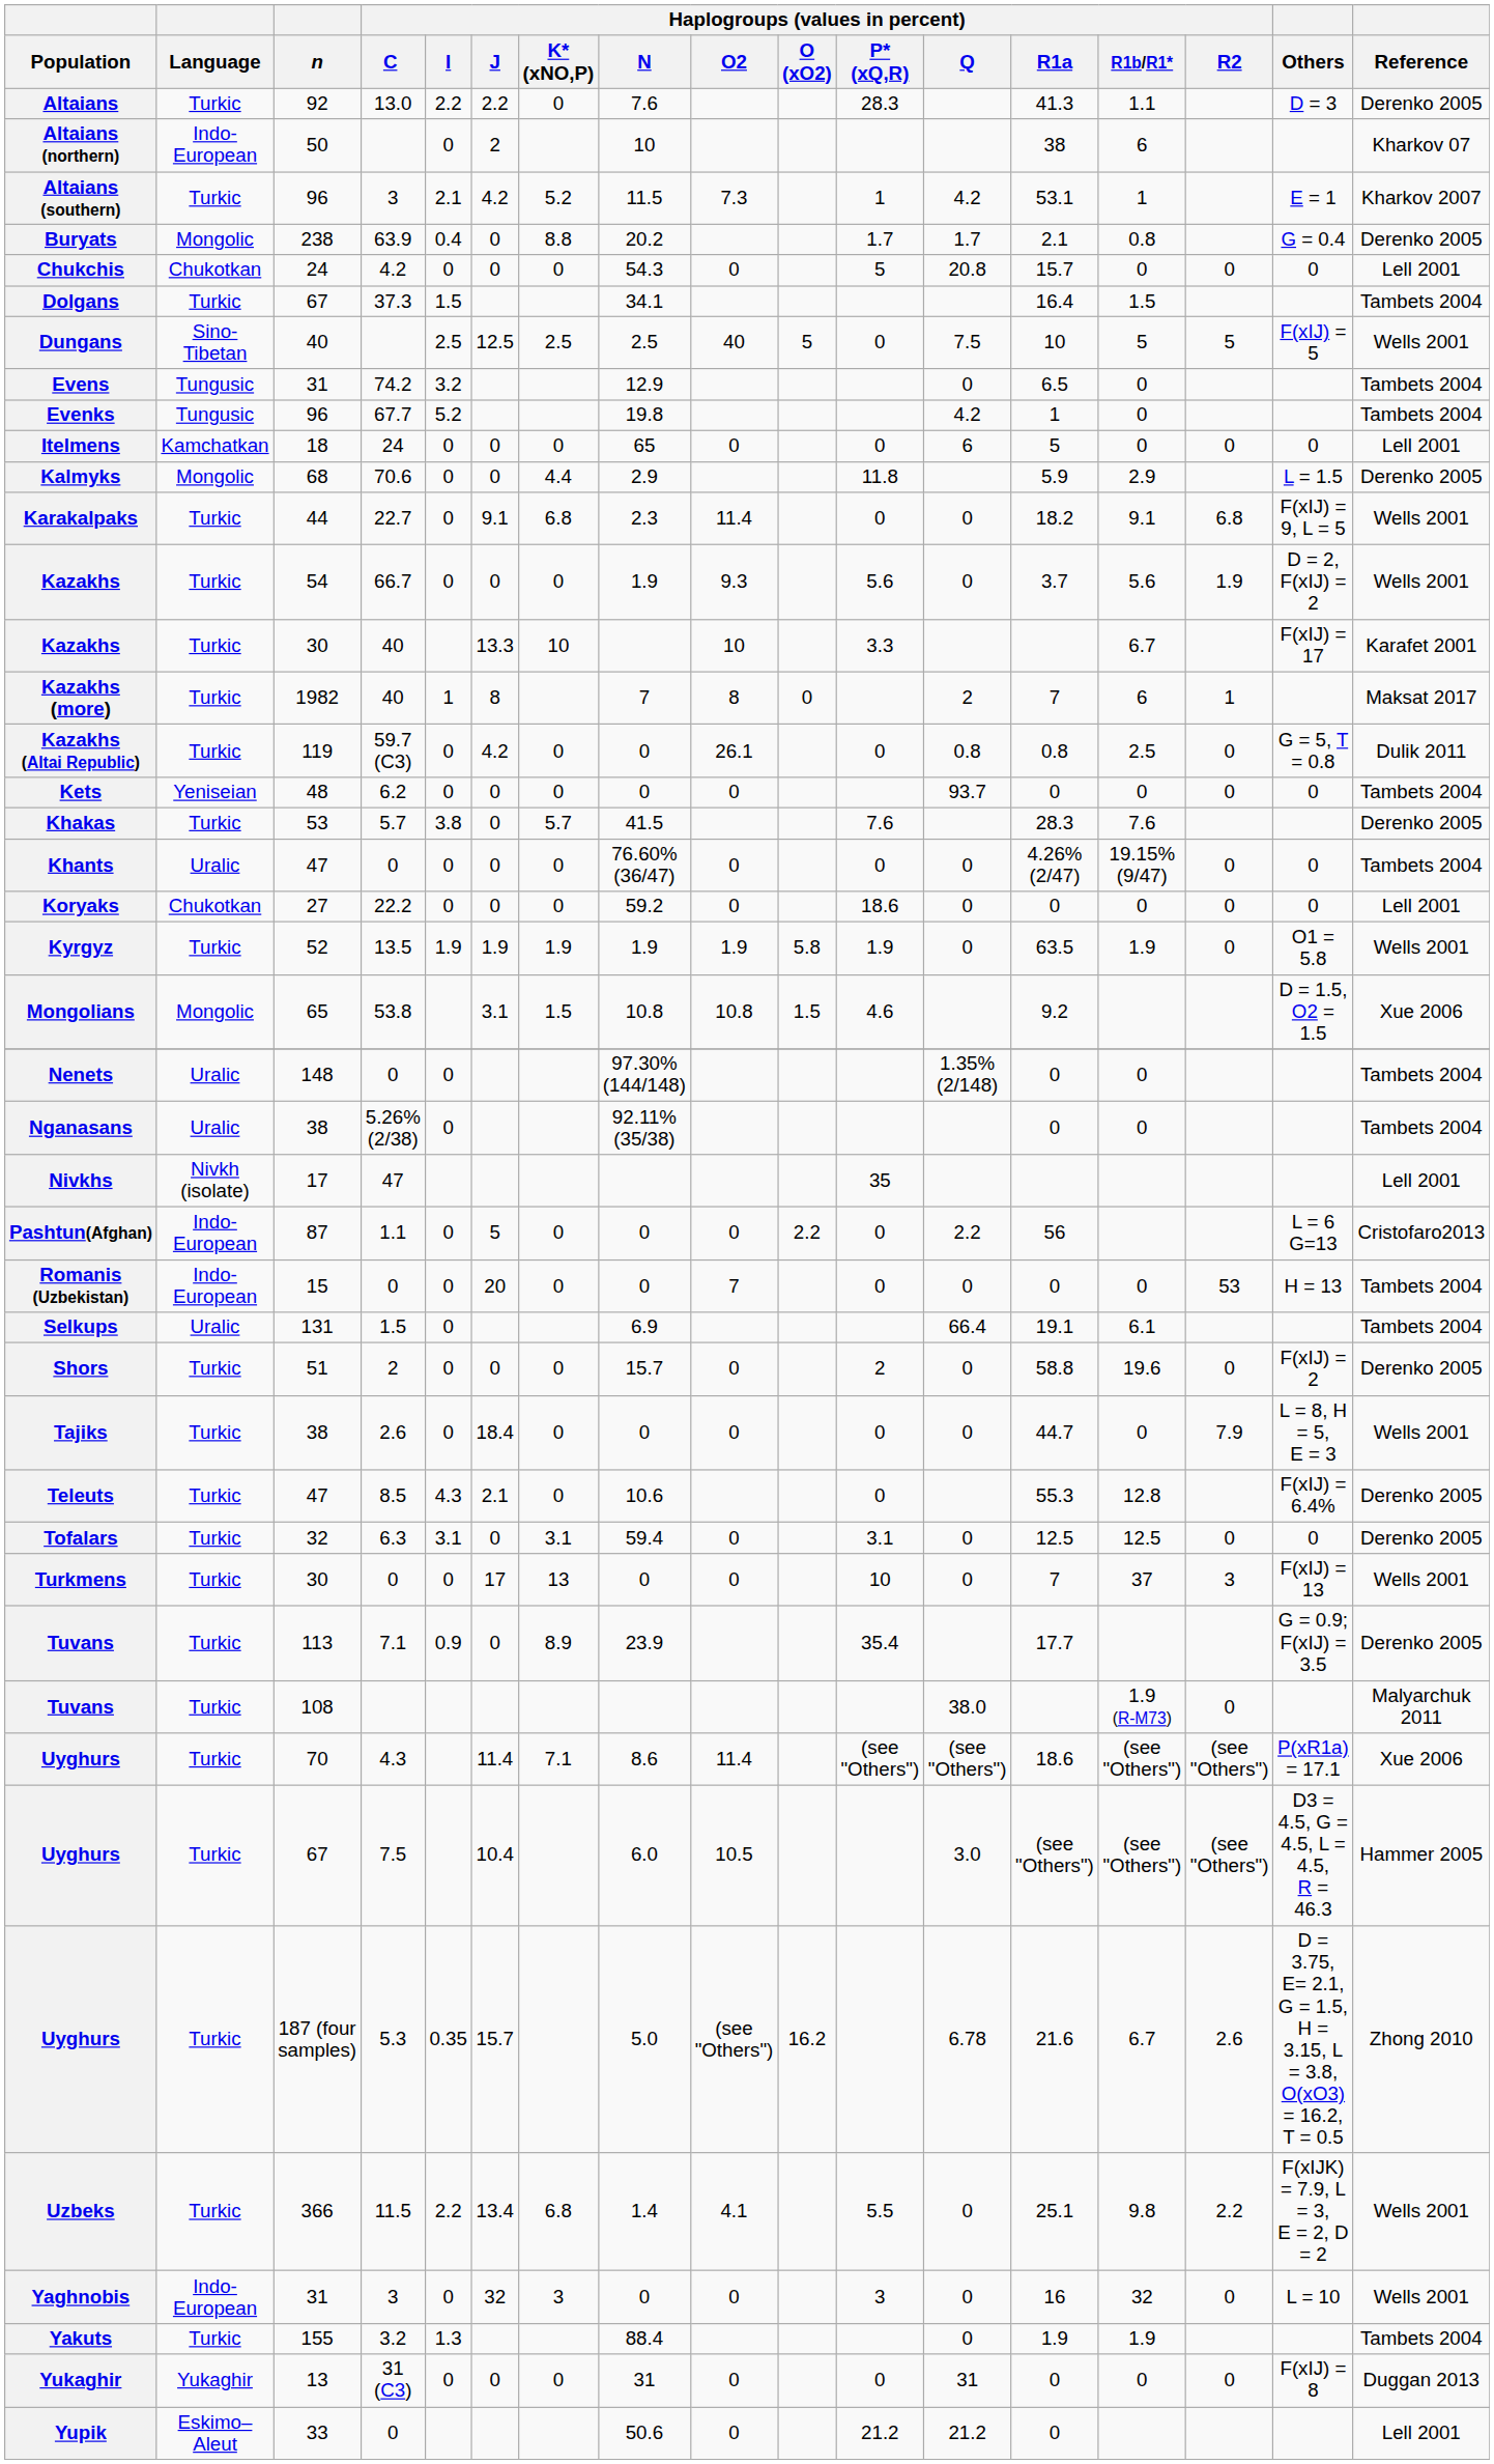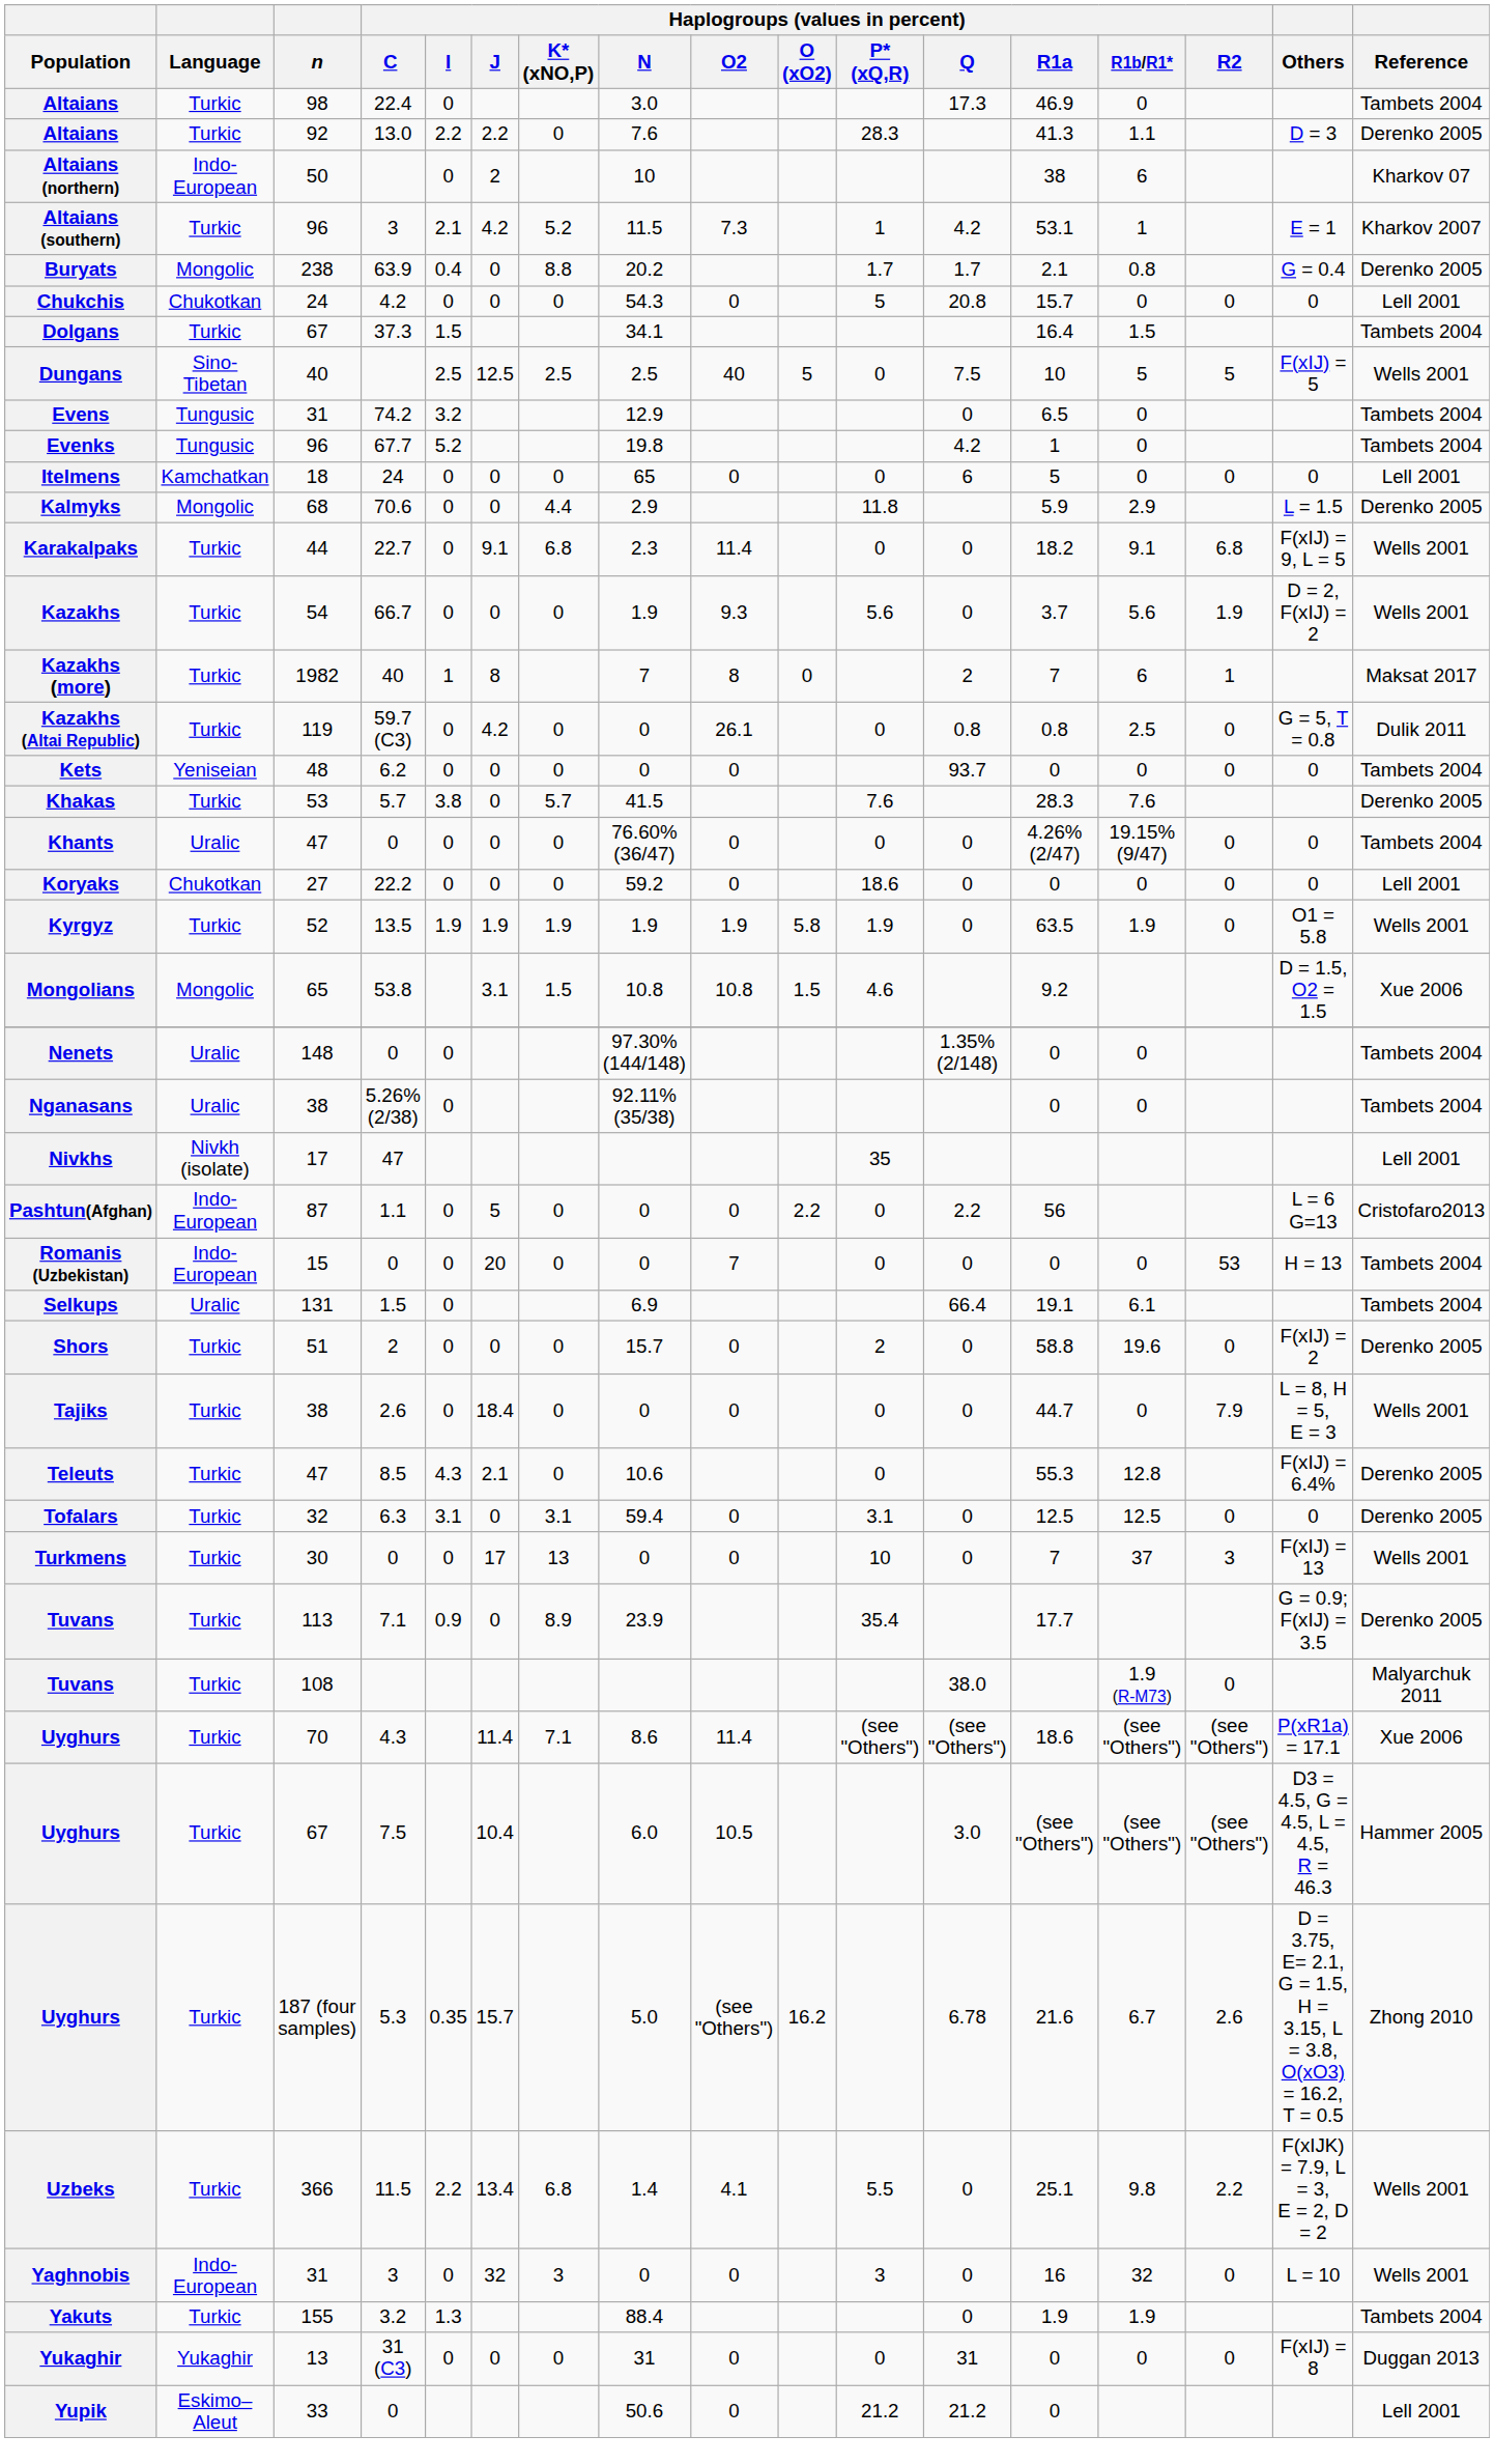+ row: Altaians | Turkic | 98 | 22.4 | 0 | 3.0 | 17.3 | 46.9 | 0 | Tambets 2004
- row: Kazakhs | Turkic | 30 | 40 | 13.3 | 10 | 10 | 3.3 | 6.7 | F(xIJ) = 17 | Karafet 2001
